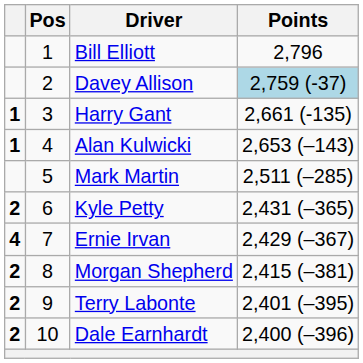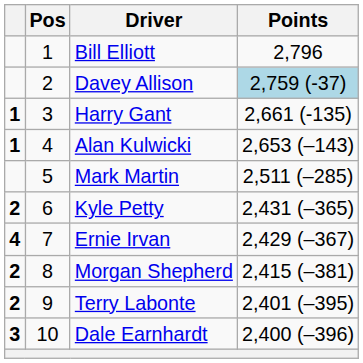Dale Earnhardt | column 1: 2 -> 3
